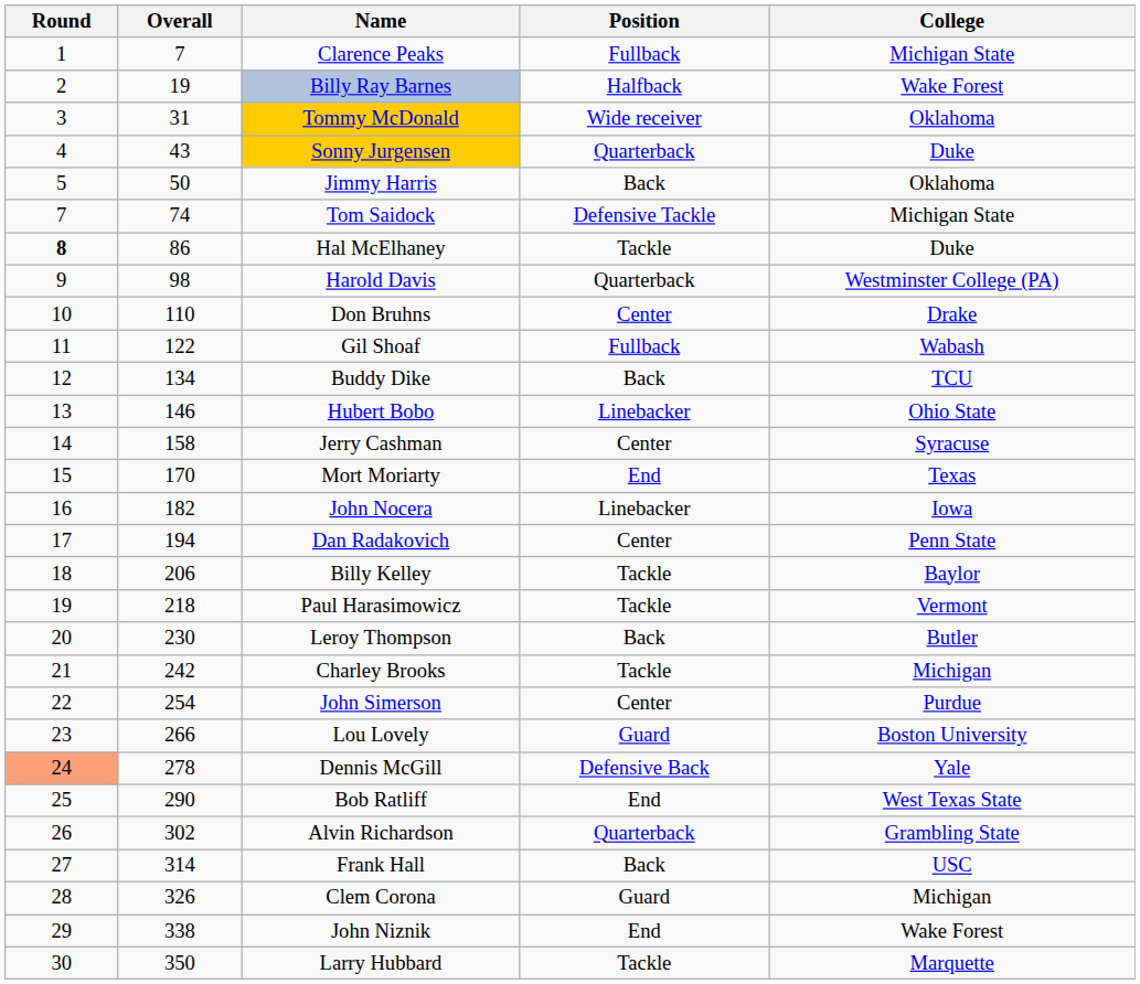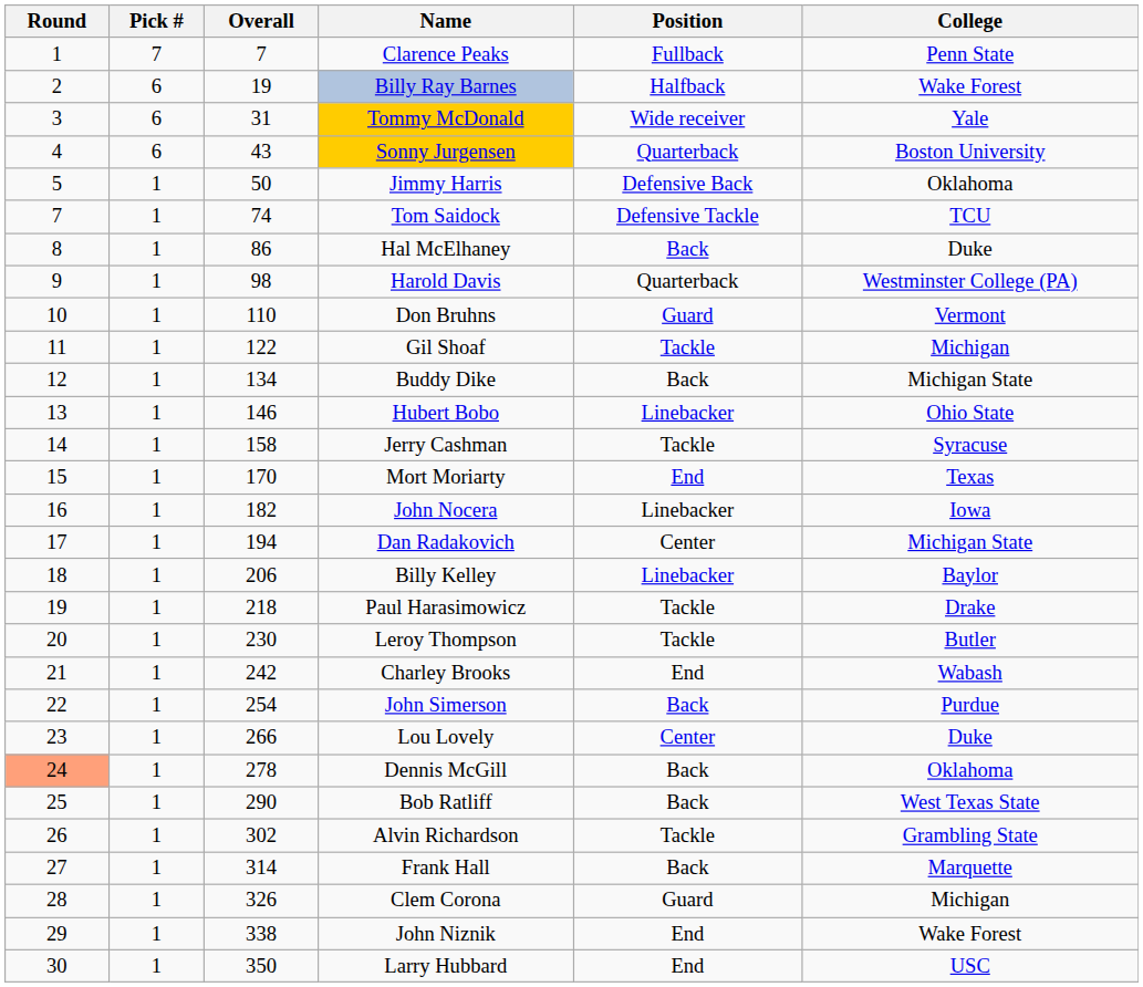+ column: Pick # | 7 | 6 | 6 | 6 | 1 | 1 | 1 | 1 | 1 | 1 | 1 | 1 | 1 | 1 | 1 | 1 | 1 | 1 | 1 | 1 | 1 | 1 | 1 | 1 | 1 | 1 | 1 | 1 | 1
Clarence Peaks | College: Michigan State -> Penn State
Tommy McDonald | College: Oklahoma -> Yale
Sonny Jurgensen | College: Duke -> Boston University
Jimmy Harris | Position: Back -> Defensive Back
Tom Saidock | College: Michigan State -> TCU
Hal McElhaney | Round: bold -> normal
Hal McElhaney | Position: Tackle -> Back
Don Bruhns | Position: Center -> Guard
Don Bruhns | College: Drake -> Vermont
Gil Shoaf | Position: Fullback -> Tackle
Gil Shoaf | College: Wabash -> Michigan
Buddy Dike | College: TCU -> Michigan State
Jerry Cashman | Position: Center -> Tackle
Dan Radakovich | College: Penn State -> Michigan State
Billy Kelley | Position: Tackle -> Linebacker
Paul Harasimowicz | College: Vermont -> Drake
Leroy Thompson | Position: Back -> Tackle
Charley Brooks | Position: Tackle -> End
Charley Brooks | College: Michigan -> Wabash
John Simerson | Position: Center -> Back
Lou Lovely | Position: Guard -> Center
Lou Lovely | College: Boston University -> Duke
Dennis McGill | Position: Defensive Back -> Back
Dennis McGill | College: Yale -> Oklahoma
Bob Ratliff | Position: End -> Back
Alvin Richardson | Position: Quarterback -> Tackle
Frank Hall | College: USC -> Marquette
Larry Hubbard | Position: Tackle -> End
Larry Hubbard | College: Marquette -> USC
